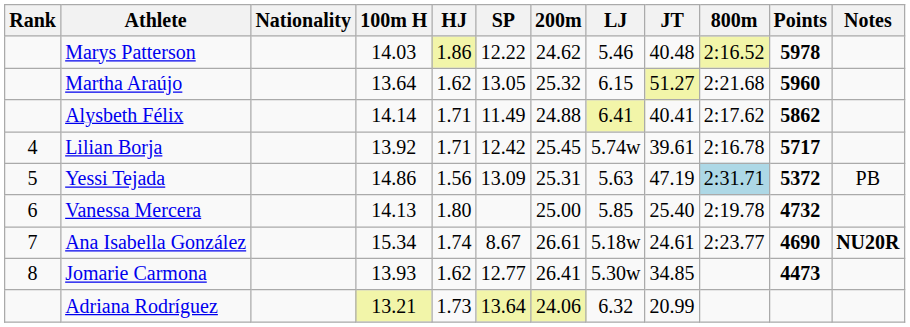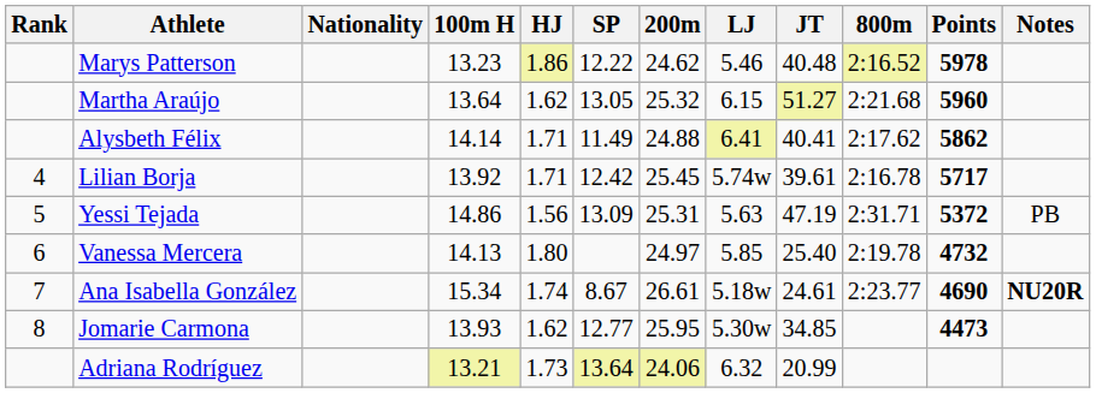Marys Patterson | 100m H: 14.03 -> 13.23
Yessi Tejada | 800m: lightblue background -> no background
Vanessa Mercera | 200m: 25.00 -> 24.97
Jomarie Carmona | 200m: 26.41 -> 25.95
